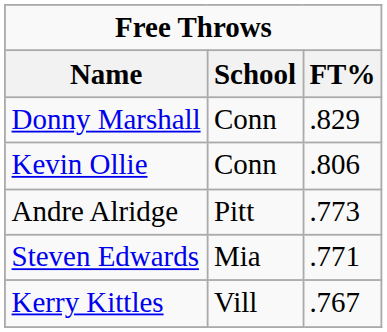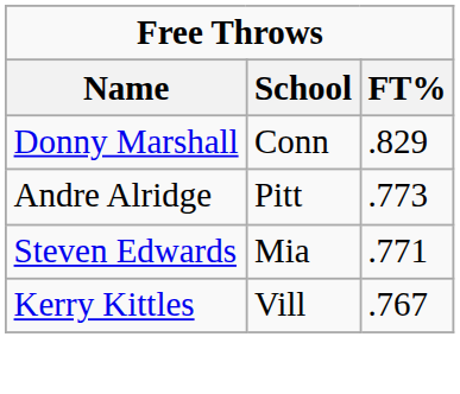- row: Kevin Ollie | Conn | .806
